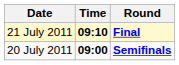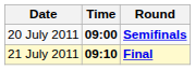rows swapped: 20 July 2011 <-> 21 July 2011
